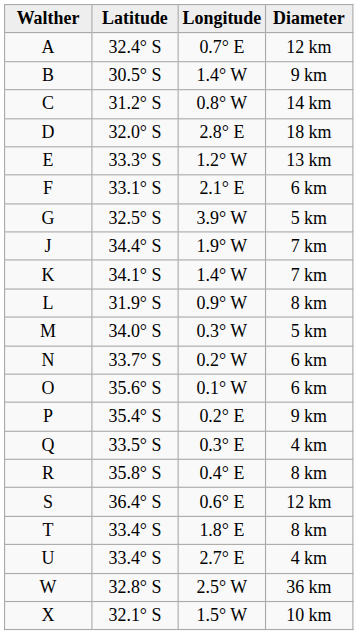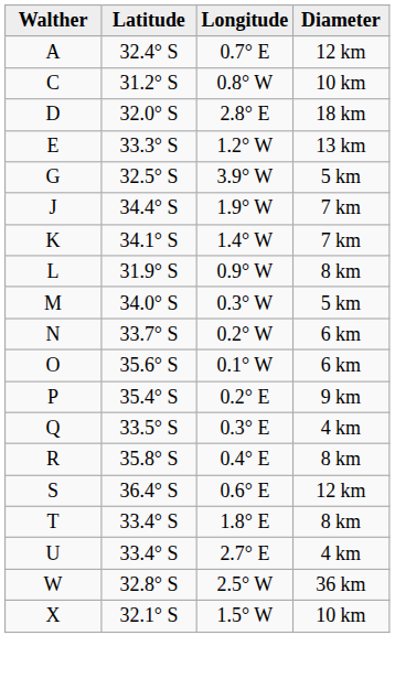- row: B | 30.5° S | 1.4° W | 9 km
C | Diameter: 14 km -> 10 km
- row: F | 33.1° S | 2.1° E | 6 km
